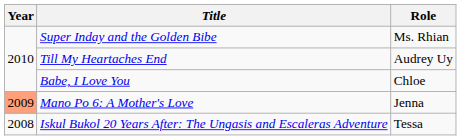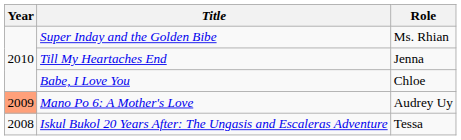Till My Heartaches End | Role: Audrey Uy -> Jenna
Mano Po 6: A Mother's Love | Role: Jenna -> Audrey Uy
